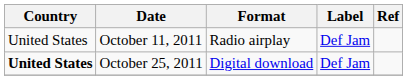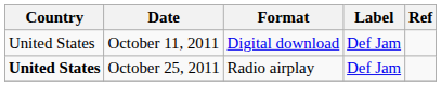October 11, 2011 | Format: Radio airplay -> Digital download
October 25, 2011 | Format: Digital download -> Radio airplay
